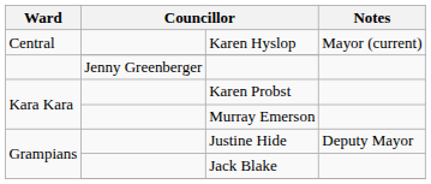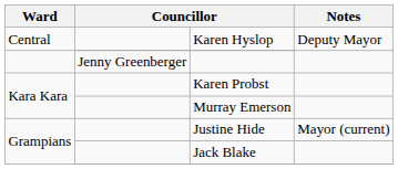Karen Hyslop | Notes: Mayor (current) -> Deputy Mayor
Justine Hide | Notes: Deputy Mayor -> Mayor (current)
